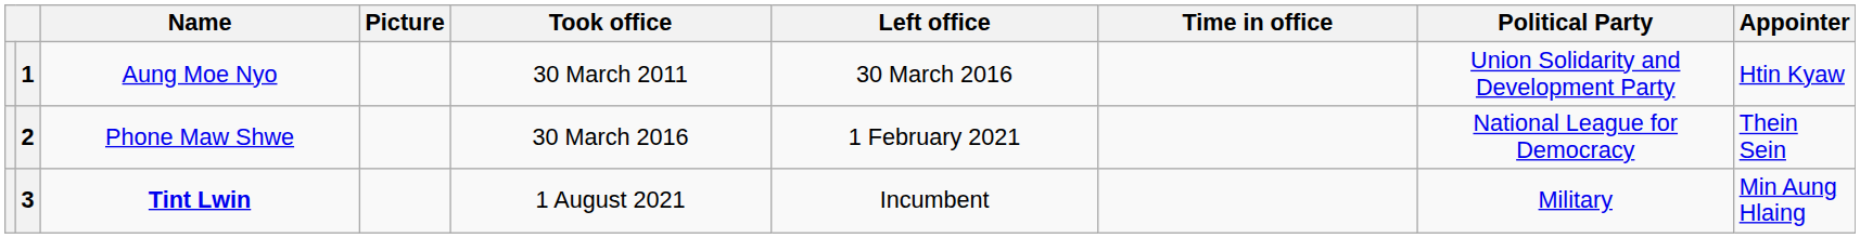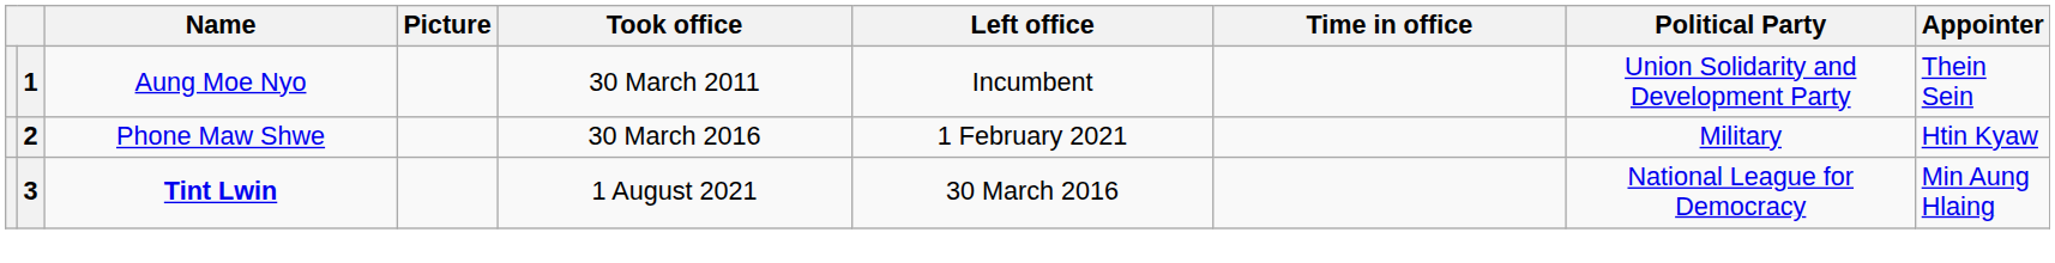1 | Left office: 30 March 2016 -> Incumbent
1 | Appointer: Htin Kyaw -> Thein Sein
2 | Political Party: National League for Democracy -> Military
2 | Appointer: Thein Sein -> Htin Kyaw
3 | Left office: Incumbent -> 30 March 2016
3 | Political Party: Military -> National League for Democracy
